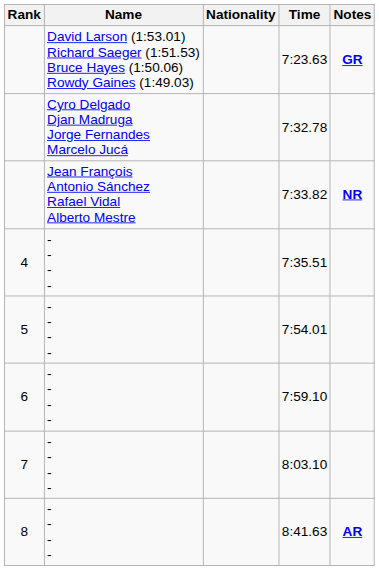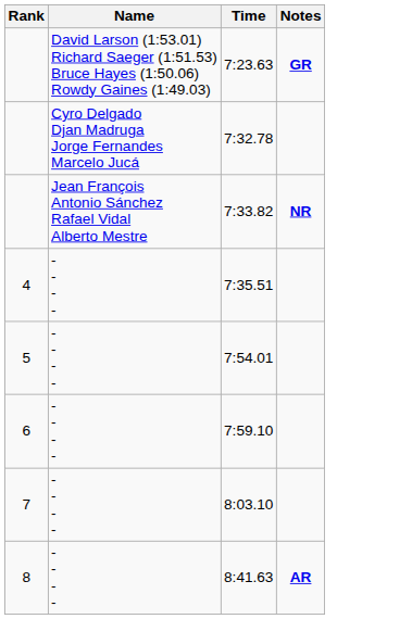- column: Nationality
